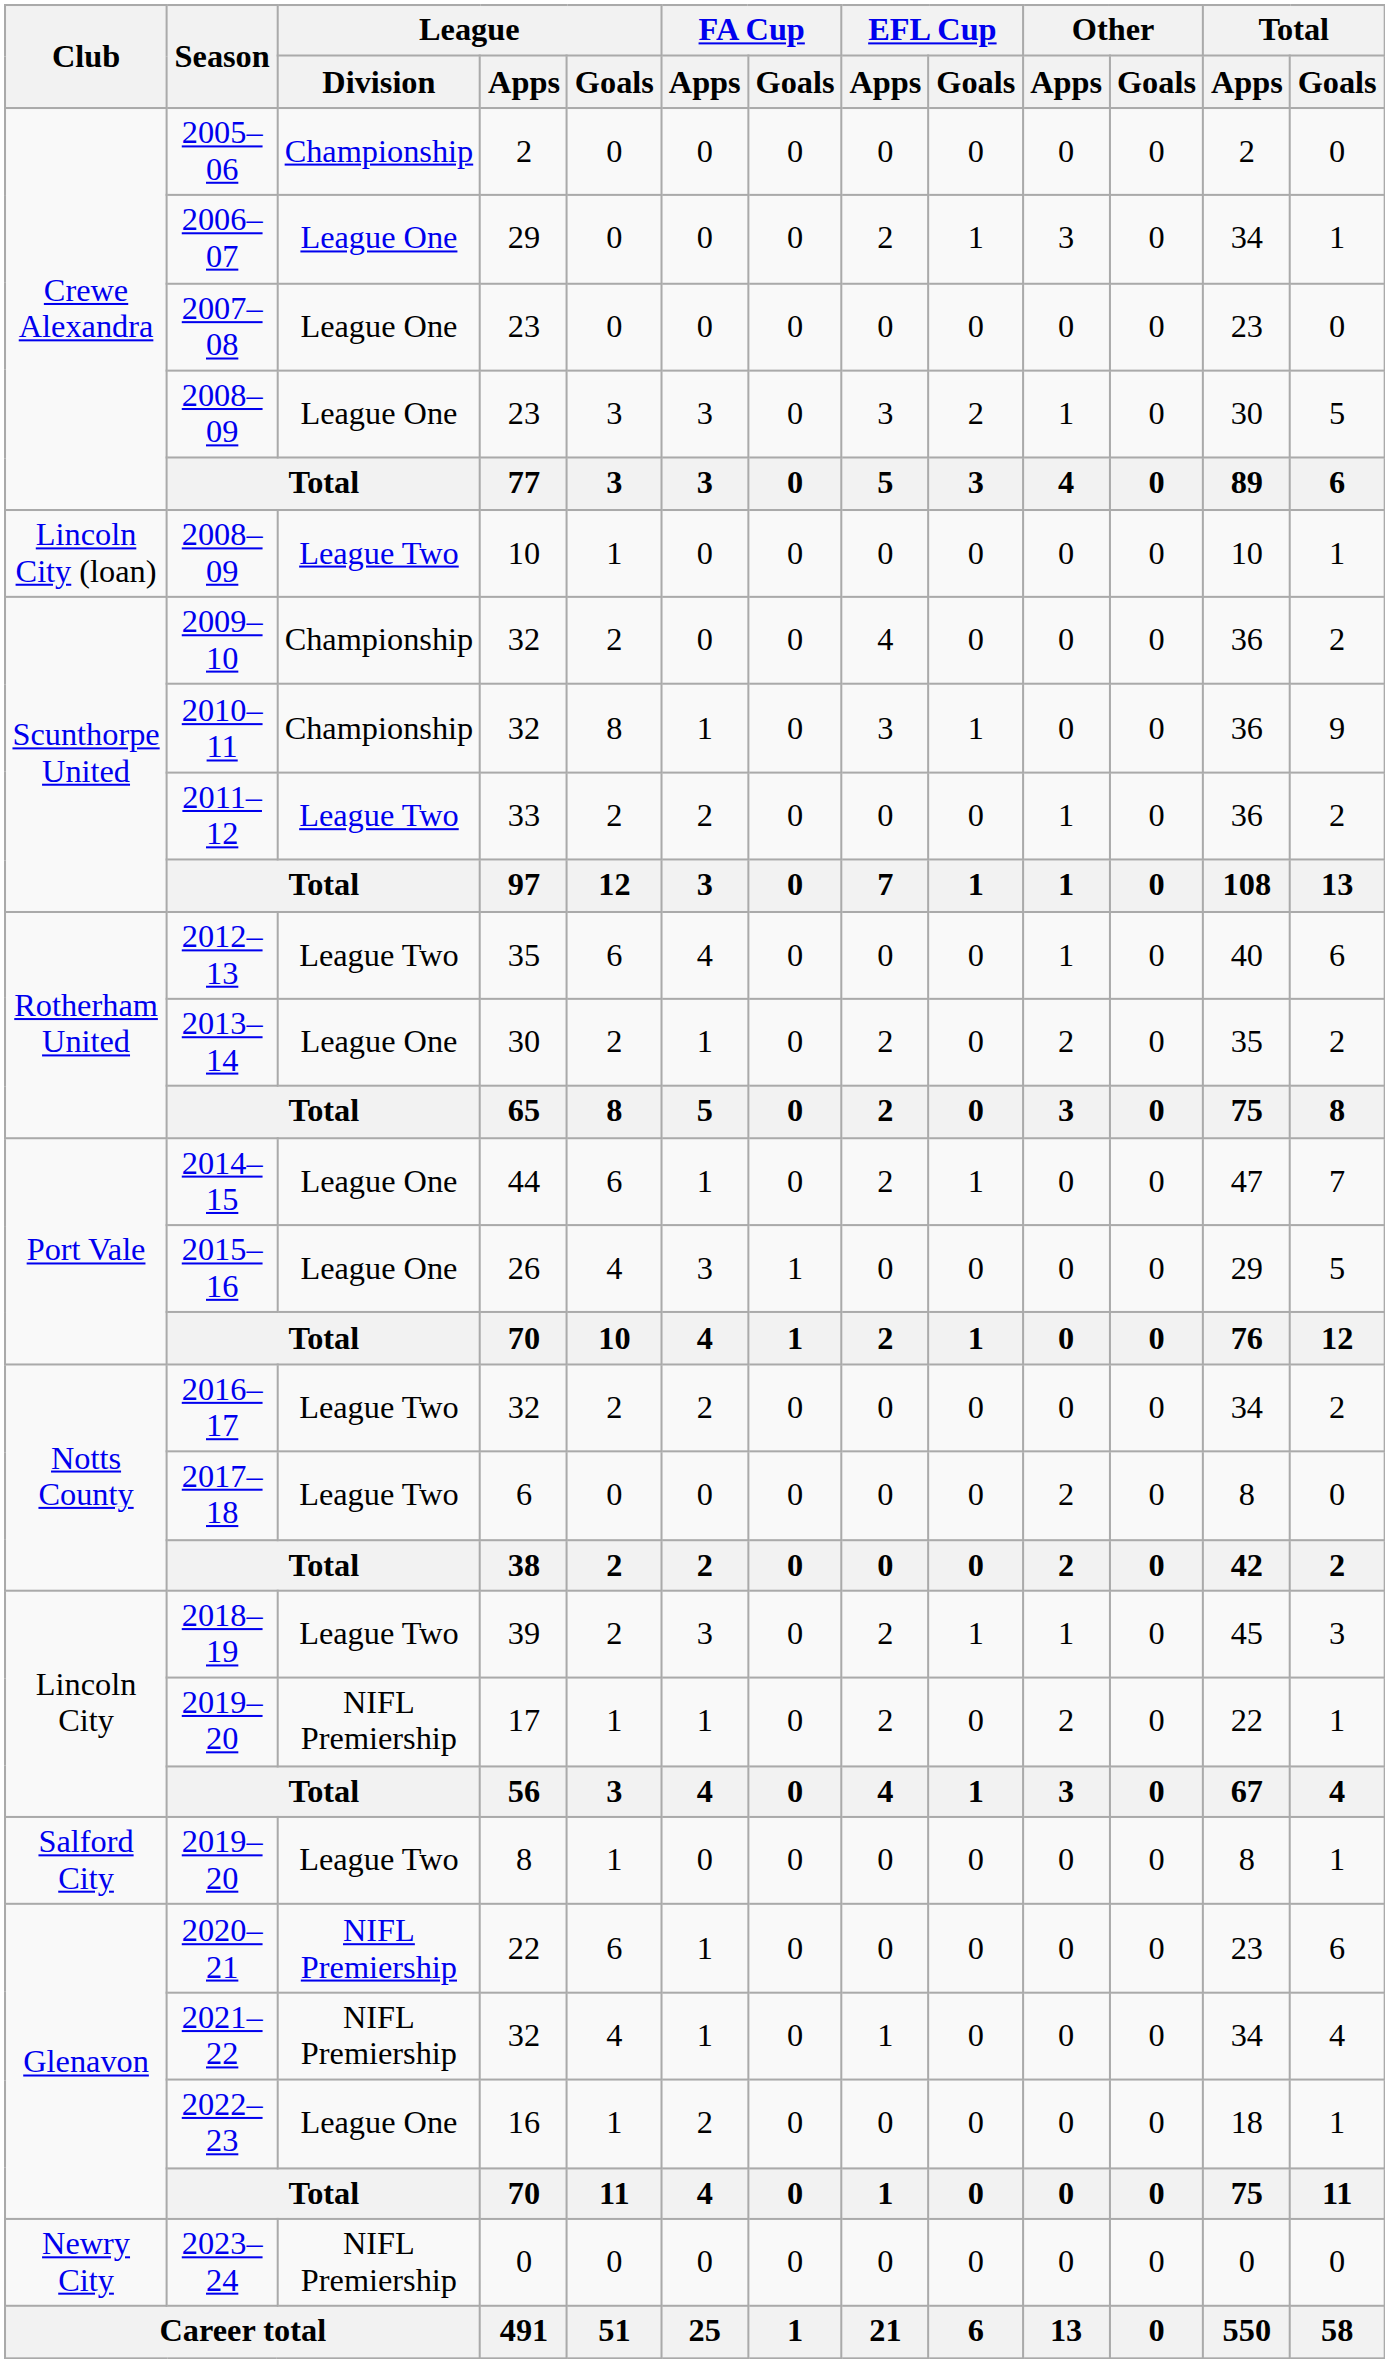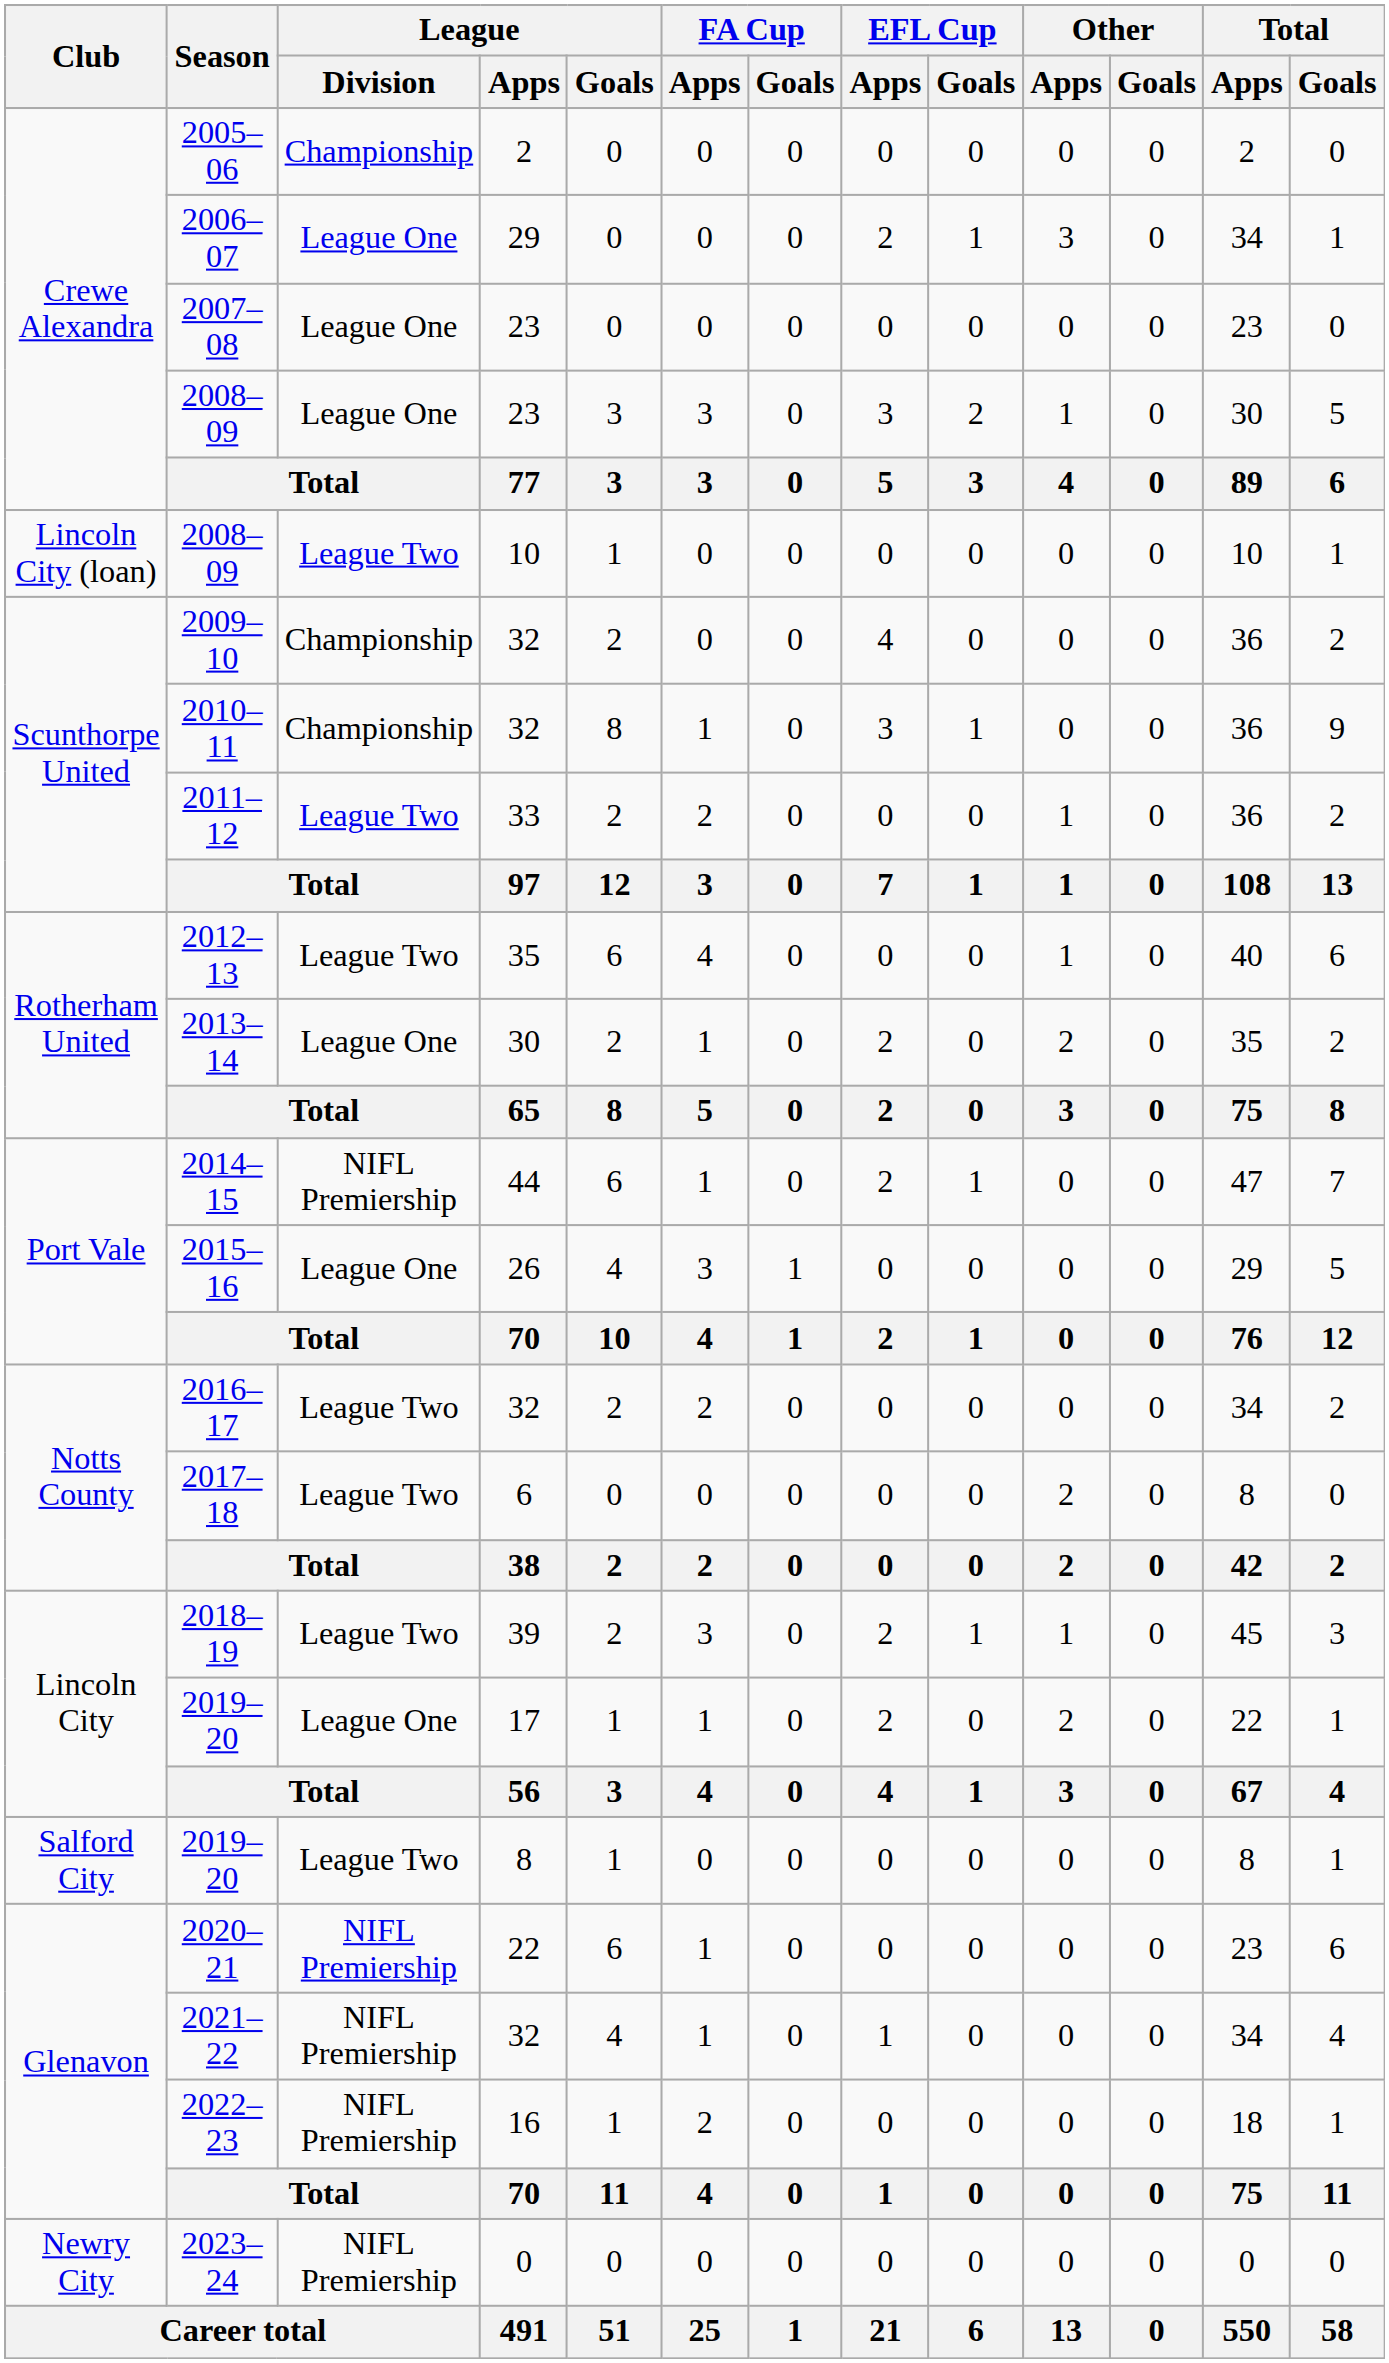2014–15 | League / Division: League One -> NIFL Premiership
2019–20 / 17 | League / Division: NIFL Premiership -> League One
2022–23 | League / Division: League One -> NIFL Premiership
